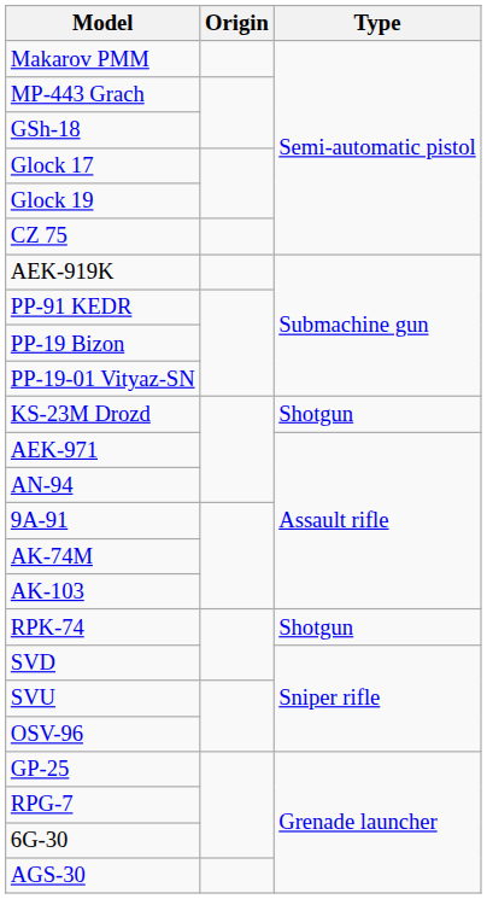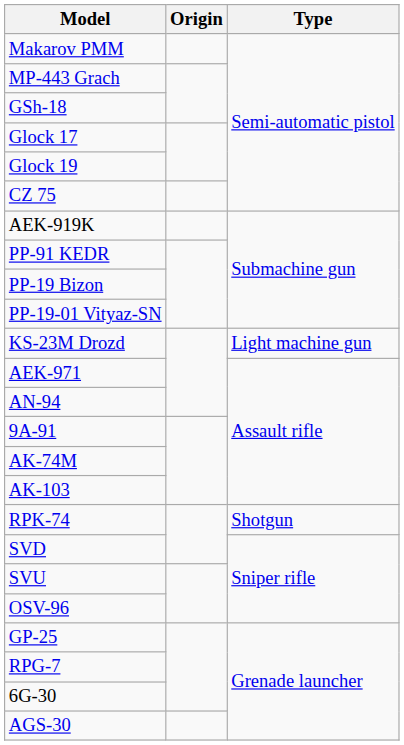KS-23M Drozd | Type: Shotgun -> Light machine gun
